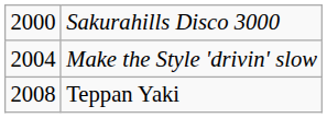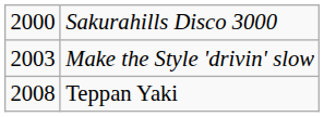Make the Style 'drivin' slow | column 1: 2004 -> 2003
